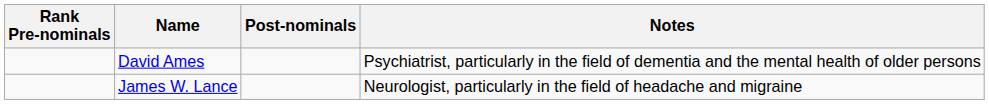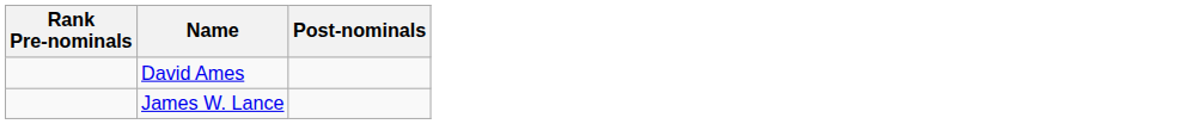- column: Notes | Psychiatrist, particularly in the field of dementia and the mental health of older persons | Neurologist, particularly in the field of headache and migraine
